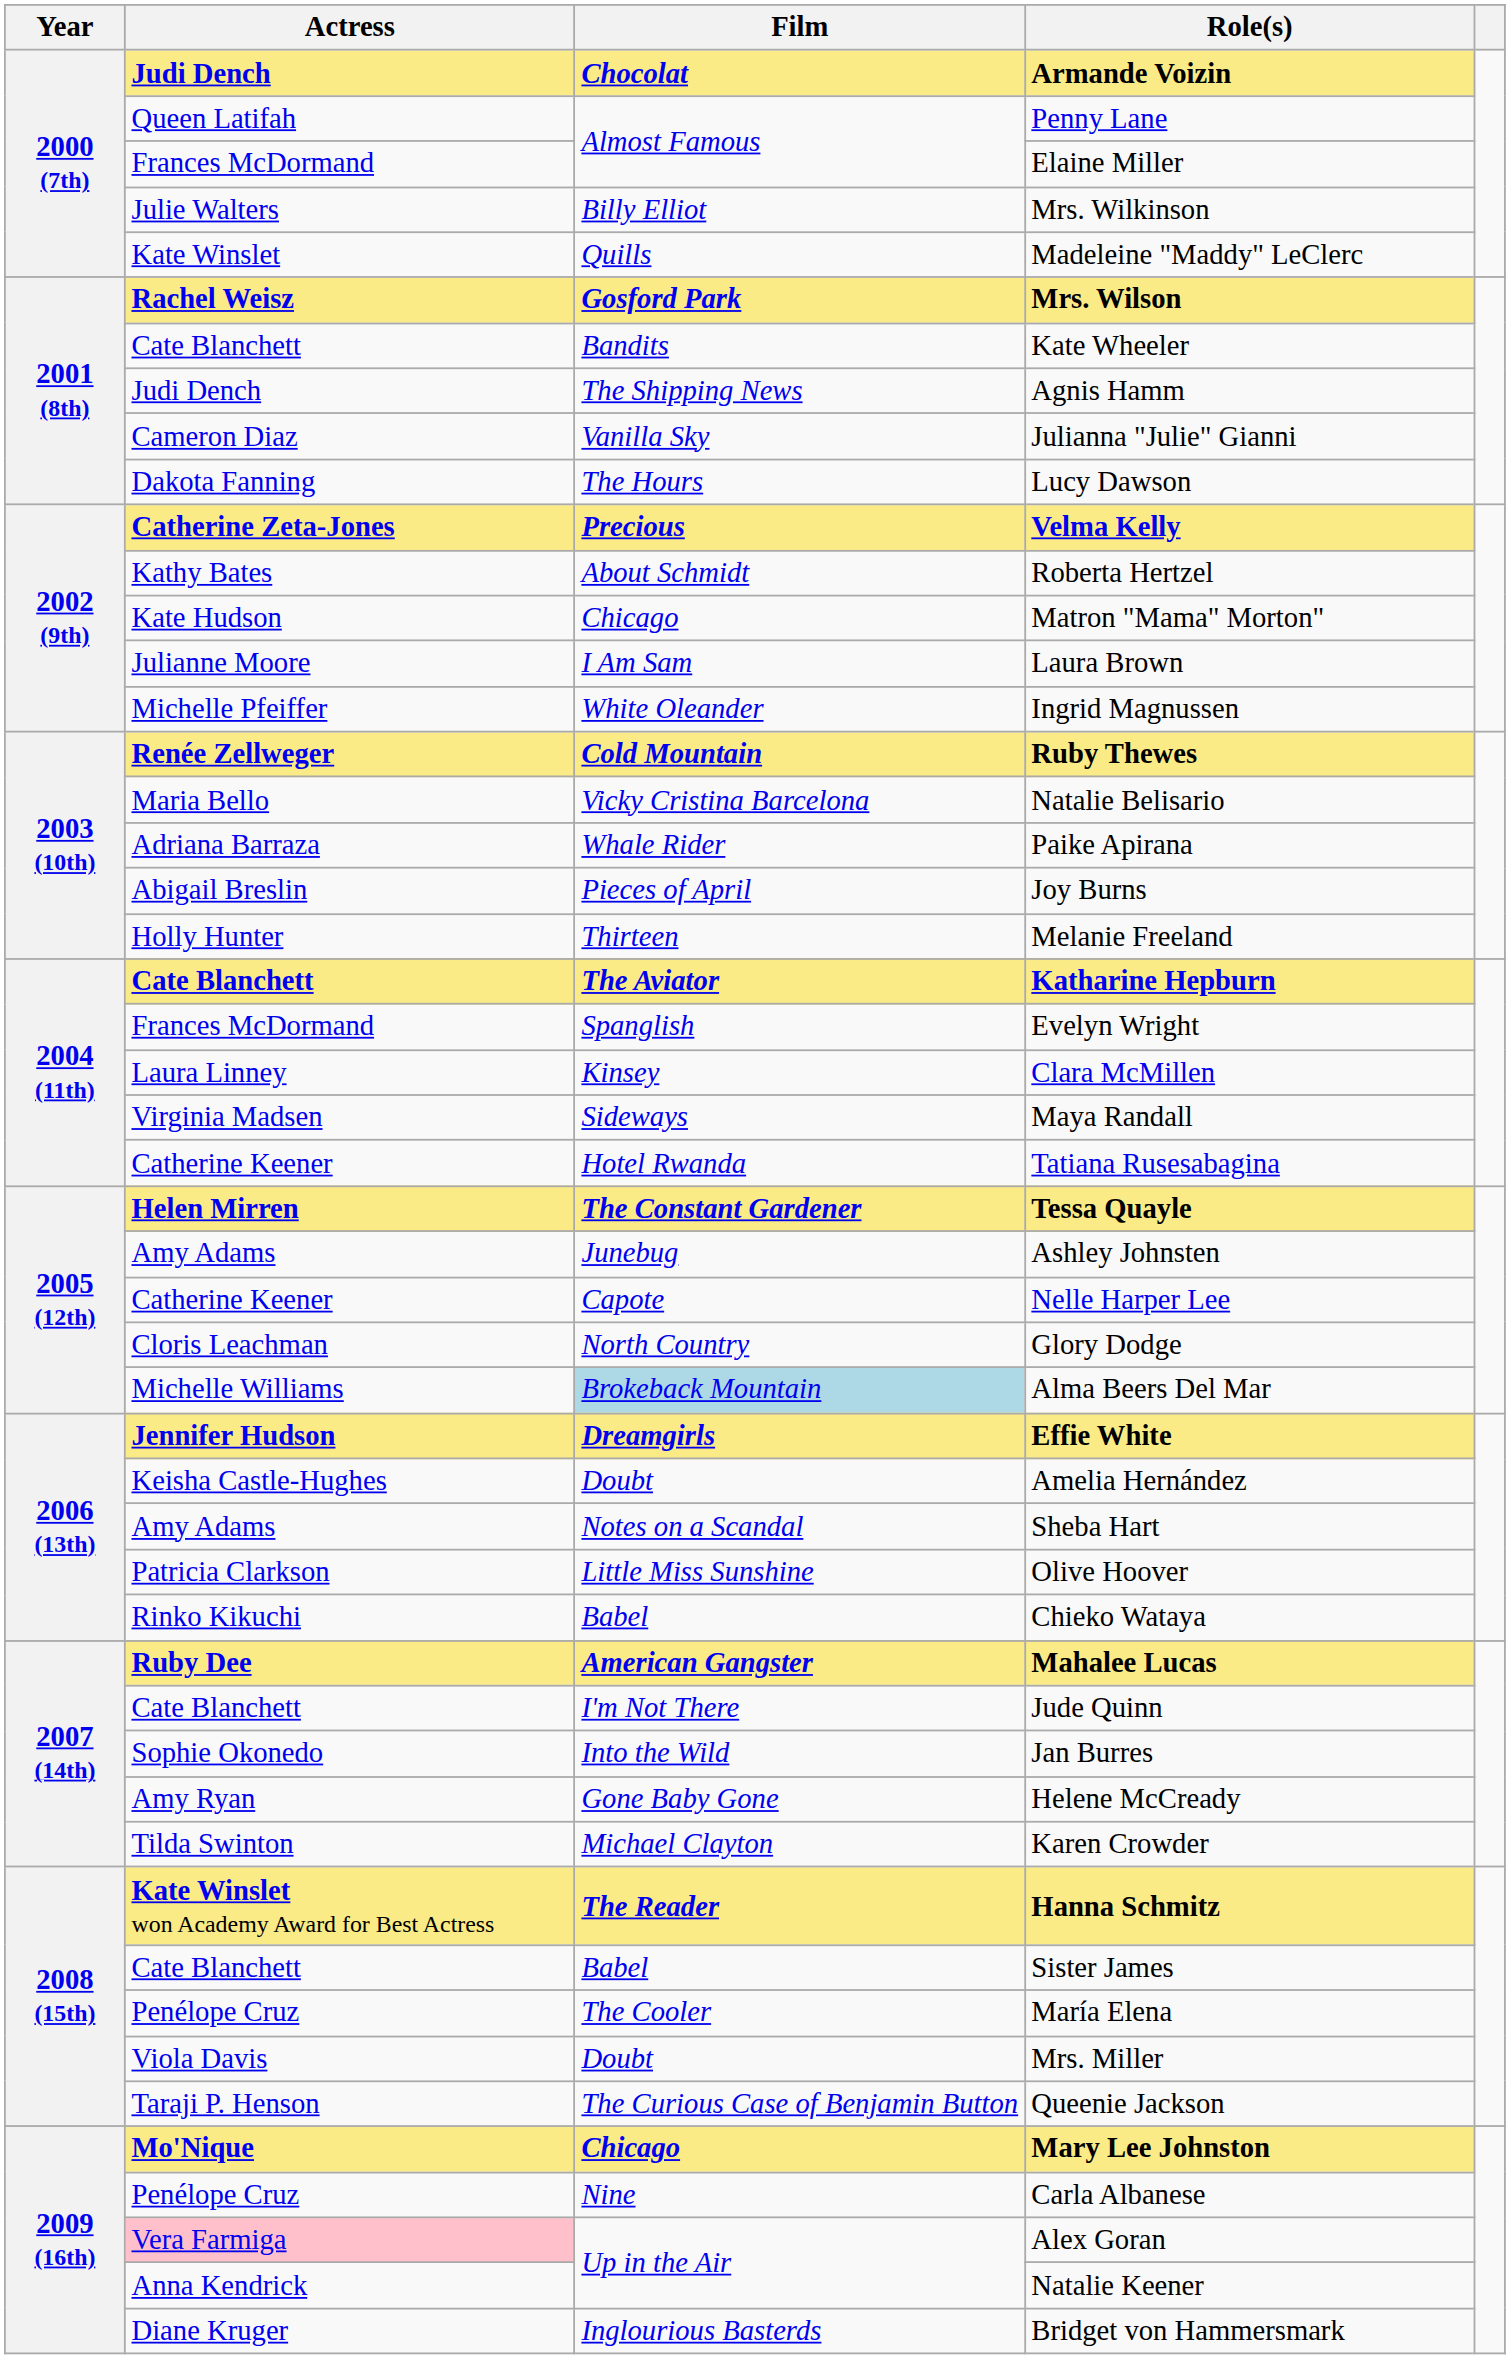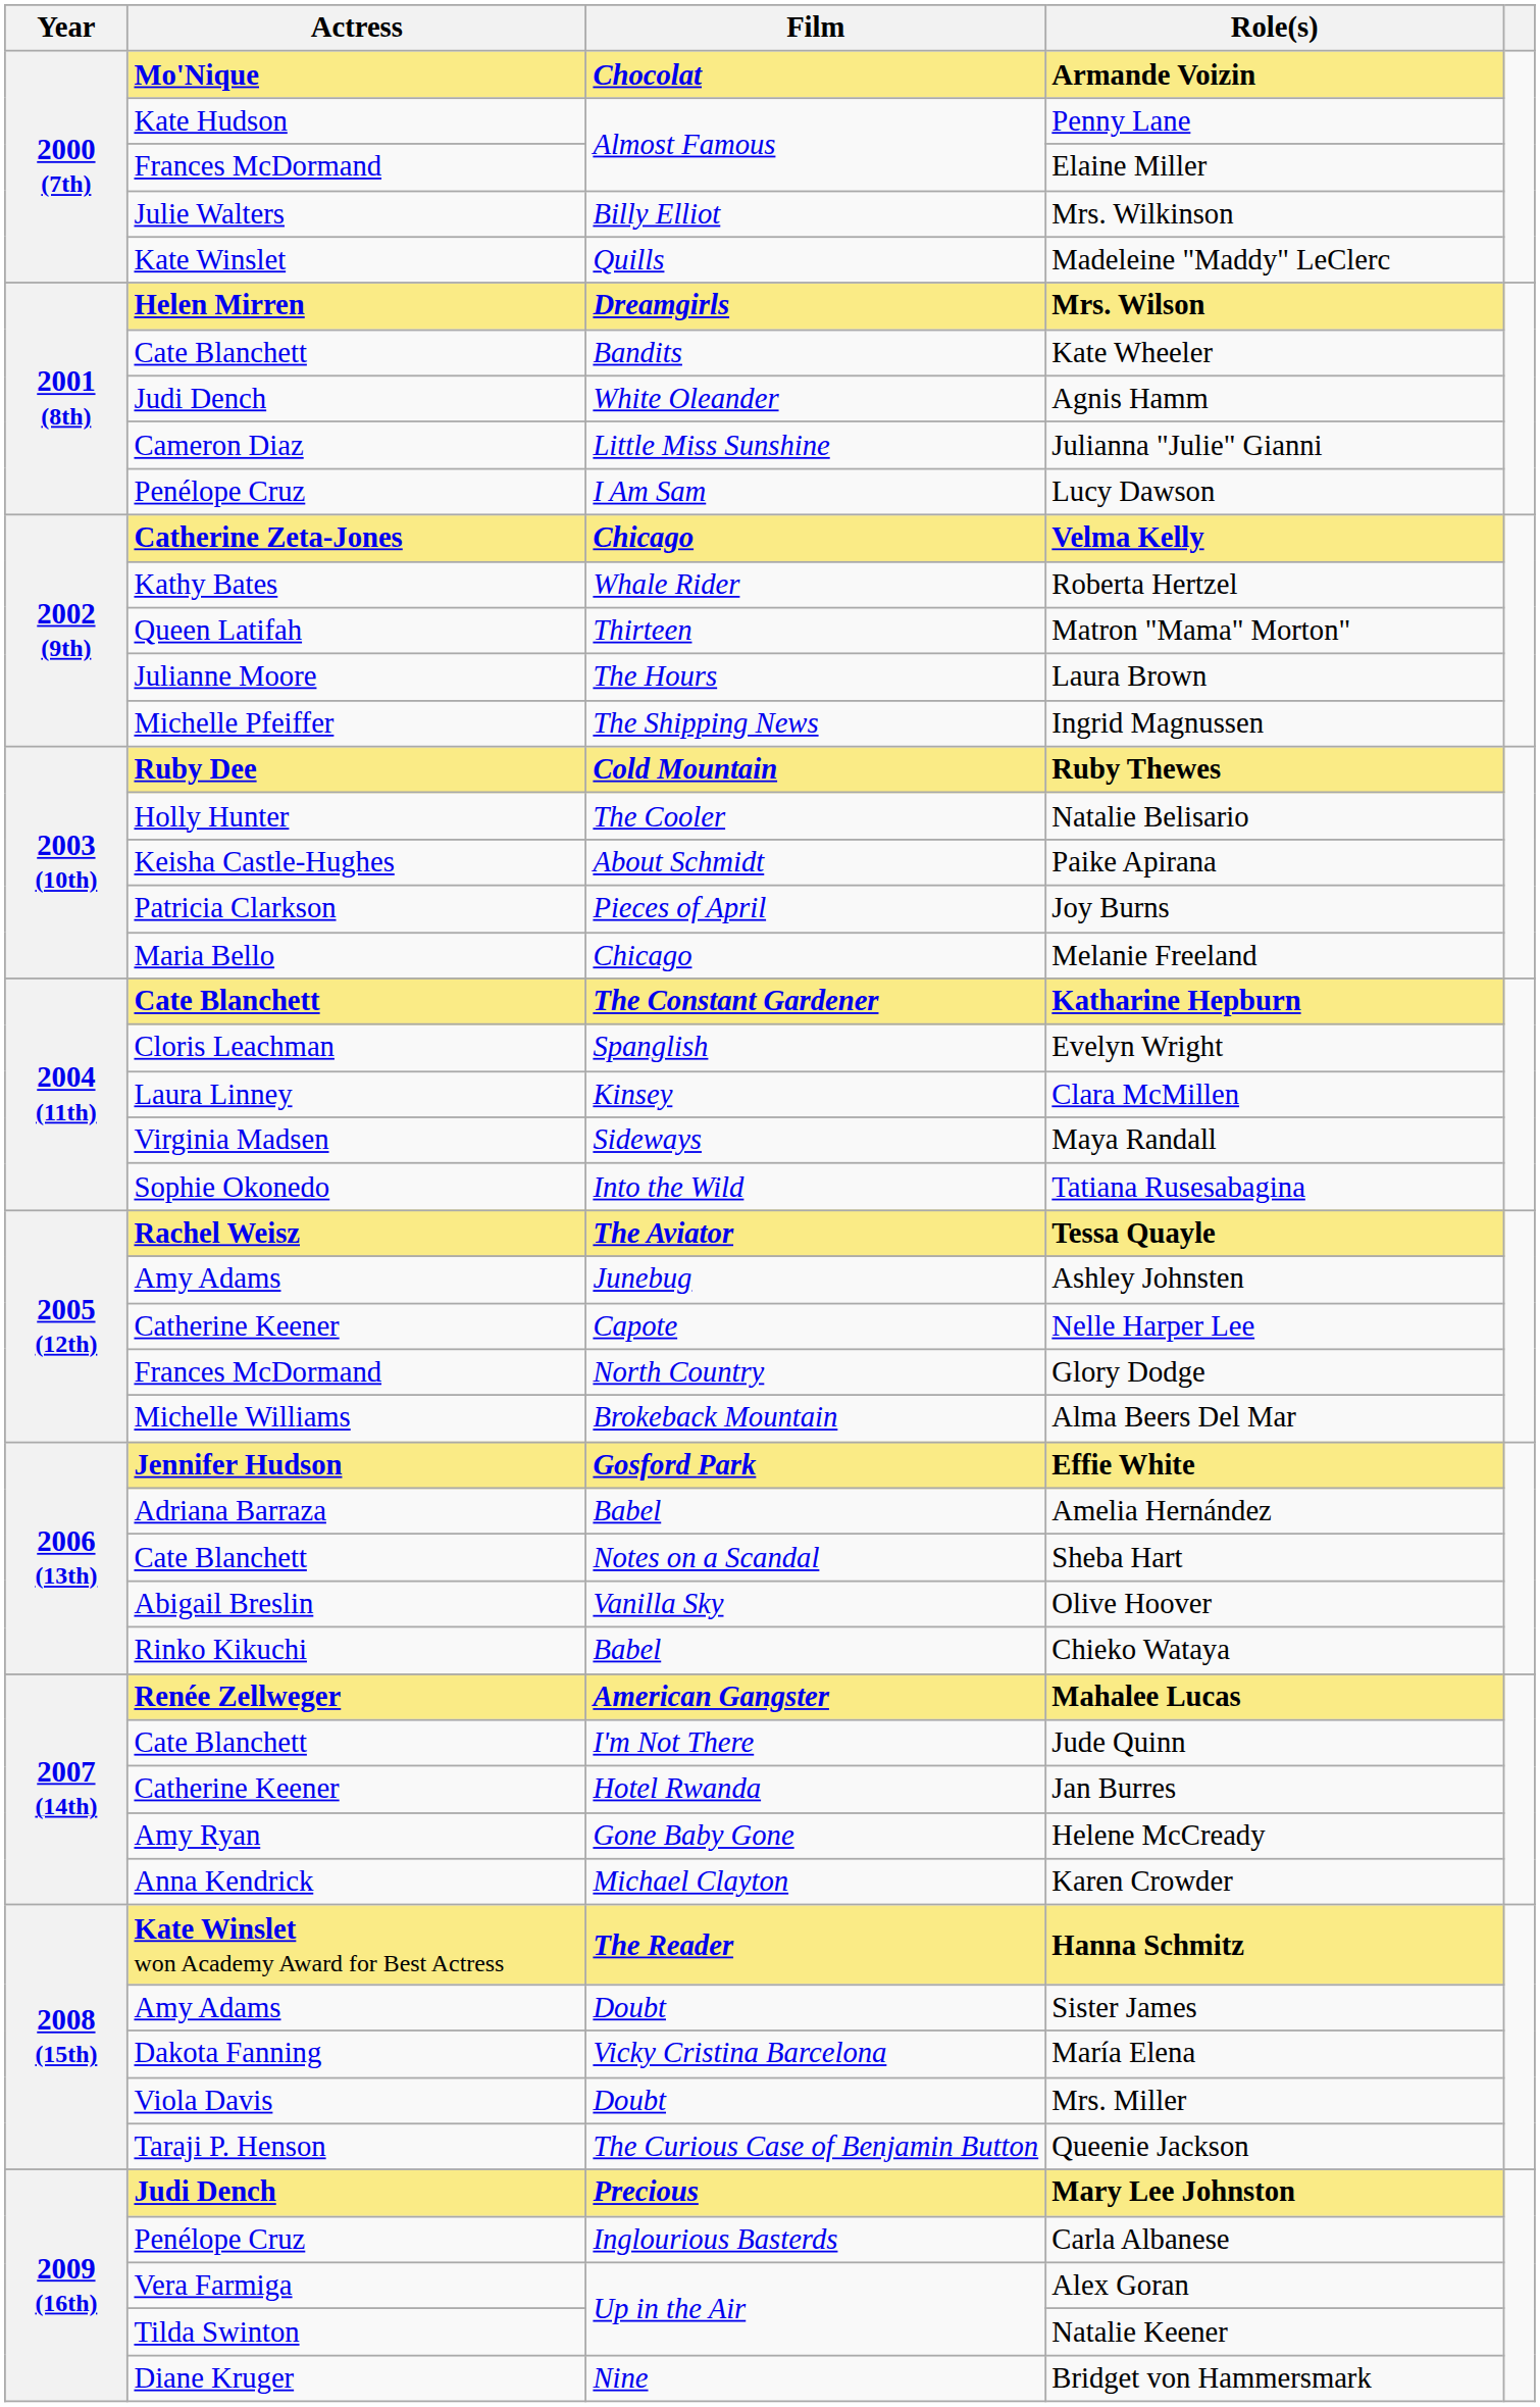Armande Voizin | Actress: Judi Dench -> Mo'Nique
Penny Lane | Actress: Queen Latifah -> Kate Hudson
Mrs. Wilson | Actress: Rachel Weisz -> Helen Mirren
Mrs. Wilson | Film: Gosford Park -> Dreamgirls
Agnis Hamm | Film: The Shipping News -> White Oleander
Julianna "Julie" Gianni | Film: Vanilla Sky -> Little Miss Sunshine
Lucy Dawson | Actress: Dakota Fanning -> Penélope Cruz
Lucy Dawson | Film: The Hours -> I Am Sam
Velma Kelly | Film: Precious -> Chicago
Roberta Hertzel | Film: About Schmidt -> Whale Rider
Matron "Mama" Morton" | Actress: Kate Hudson -> Queen Latifah
Matron "Mama" Morton" | Film: Chicago -> Thirteen
Laura Brown | Film: I Am Sam -> The Hours
Ingrid Magnussen | Film: White Oleander -> The Shipping News
Ruby Thewes | Actress: Renée Zellweger -> Ruby Dee
Natalie Belisario | Actress: Maria Bello -> Holly Hunter
Natalie Belisario | Film: Vicky Cristina Barcelona -> The Cooler
Paike Apirana | Actress: Adriana Barraza -> Keisha Castle-Hughes
Paike Apirana | Film: Whale Rider -> About Schmidt
Joy Burns | Actress: Abigail Breslin -> Patricia Clarkson
Melanie Freeland | Actress: Holly Hunter -> Maria Bello
Melanie Freeland | Film: Thirteen -> Chicago
Katharine Hepburn | Film: The Aviator -> The Constant Gardener
Evelyn Wright | Actress: Frances McDormand -> Cloris Leachman
Tatiana Rusesabagina | Actress: Catherine Keener -> Sophie Okonedo
Tatiana Rusesabagina | Film: Hotel Rwanda -> Into the Wild
Tessa Quayle | Actress: Helen Mirren -> Rachel Weisz
Tessa Quayle | Film: The Constant Gardener -> The Aviator
Glory Dodge | Actress: Cloris Leachman -> Frances McDormand
Alma Beers Del Mar | Film: lightblue background -> no background
Effie White | Film: Dreamgirls -> Gosford Park
Amelia Hernández | Actress: Keisha Castle-Hughes -> Adriana Barraza
Amelia Hernández | Film: Doubt -> Babel
Sheba Hart | Actress: Amy Adams -> Cate Blanchett
Olive Hoover | Actress: Patricia Clarkson -> Abigail Breslin
Olive Hoover | Film: Little Miss Sunshine -> Vanilla Sky
Mahalee Lucas | Actress: Ruby Dee -> Renée Zellweger
Jan Burres | Actress: Sophie Okonedo -> Catherine Keener
Jan Burres | Film: Into the Wild -> Hotel Rwanda
Karen Crowder | Actress: Tilda Swinton -> Anna Kendrick
Sister James | Actress: Cate Blanchett -> Amy Adams
Sister James | Film: Babel -> Doubt
María Elena | Actress: Penélope Cruz -> Dakota Fanning
María Elena | Film: The Cooler -> Vicky Cristina Barcelona
Mary Lee Johnston | Actress: Mo'Nique -> Judi Dench
Mary Lee Johnston | Film: Chicago -> Precious
Carla Albanese | Film: Nine -> Inglourious Basterds
Alex Goran | Actress: pink background -> no background
Natalie Keener | Actress: Anna Kendrick -> Tilda Swinton
Bridget von Hammersmark | Film: Inglourious Basterds -> Nine
